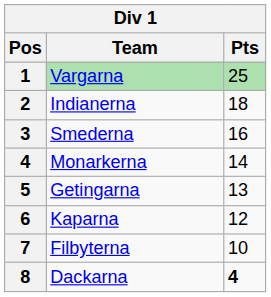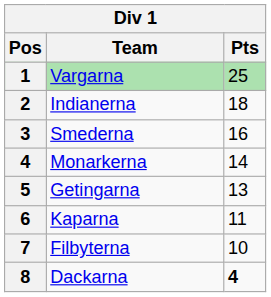Kaparna | Pts: 12 -> 11
